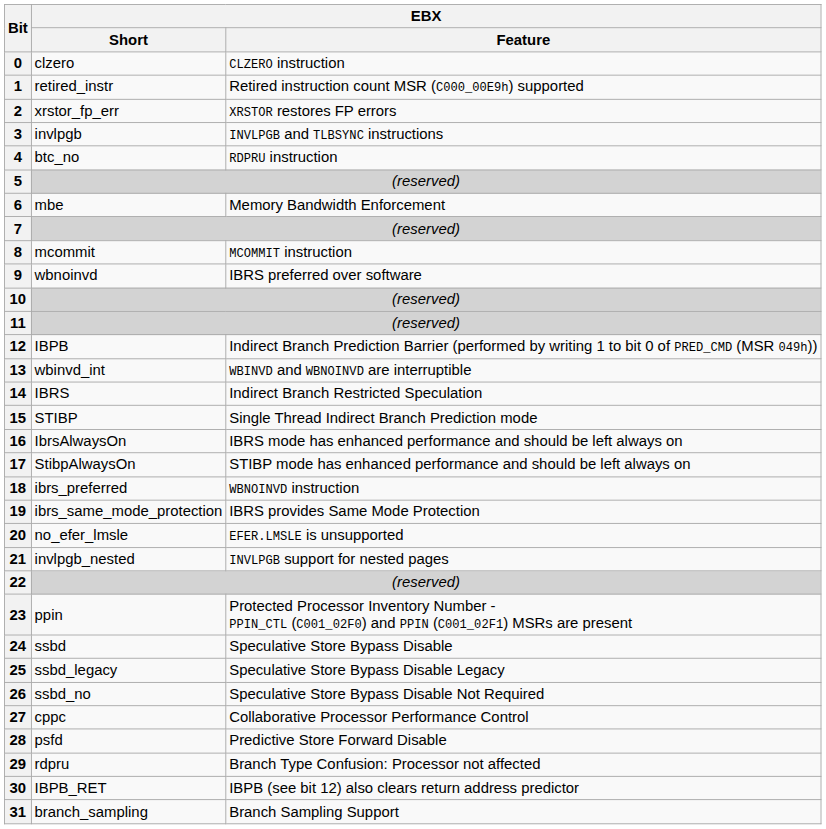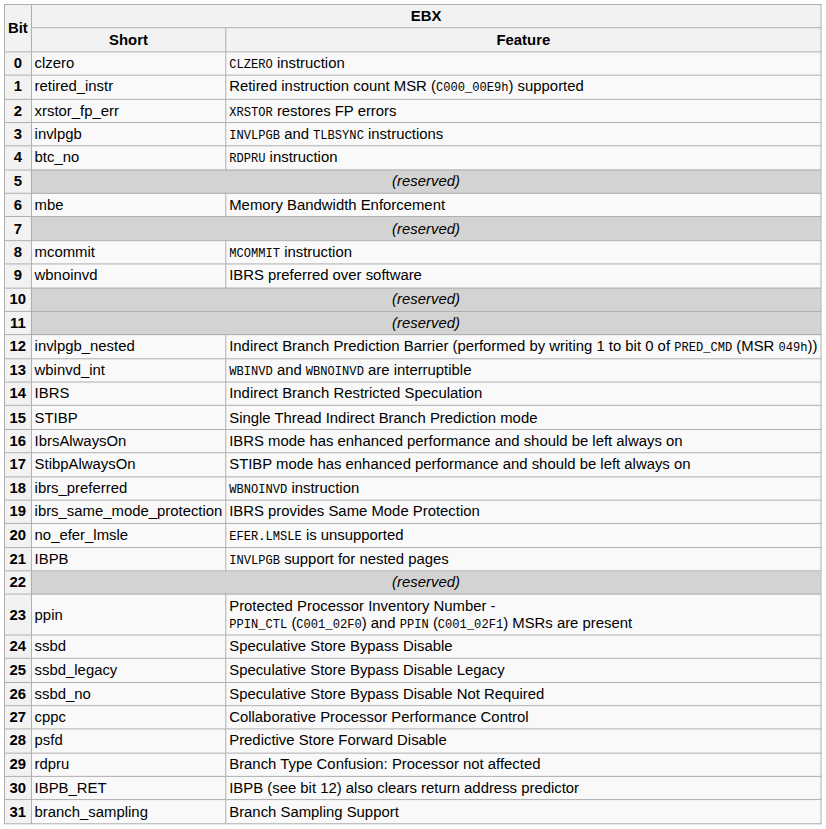12 | EBX / Short: IBPB -> invlpgb_nested
21 | EBX / Short: invlpgb_nested -> IBPB
